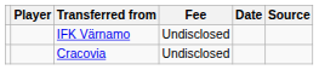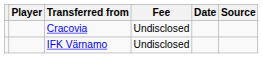rows swapped: Cracovia <-> IFK Värnamo
